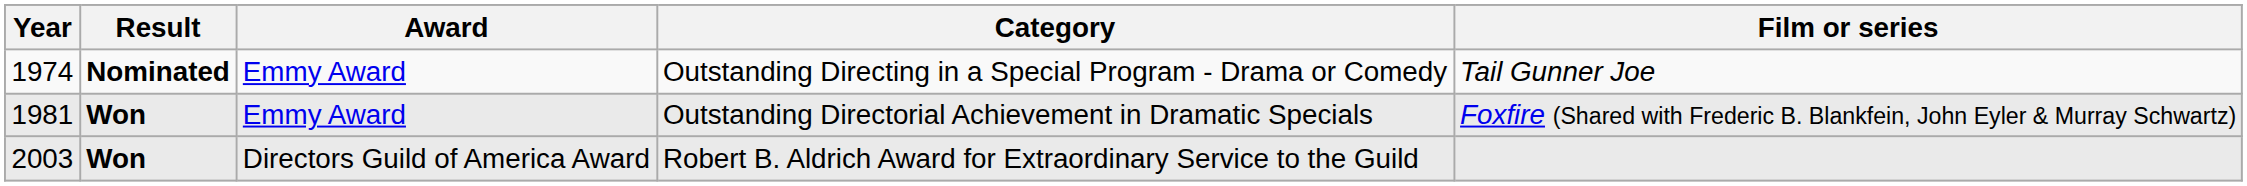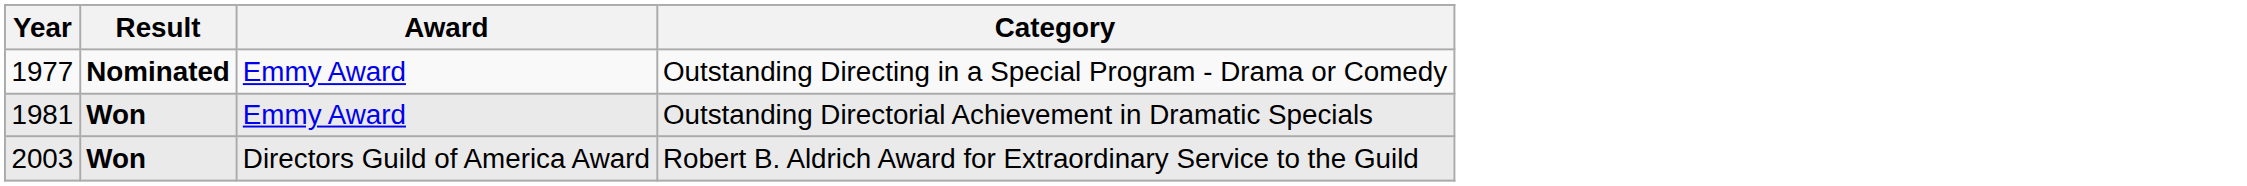- column: Film or series | Tail Gunner Joe | Foxfire (Shared with Frederic B. Blankfein, John Eyler & Murray Schwartz)
Outstanding Directing in a Special Program - Drama or Comedy | Year: 1974 -> 1977
